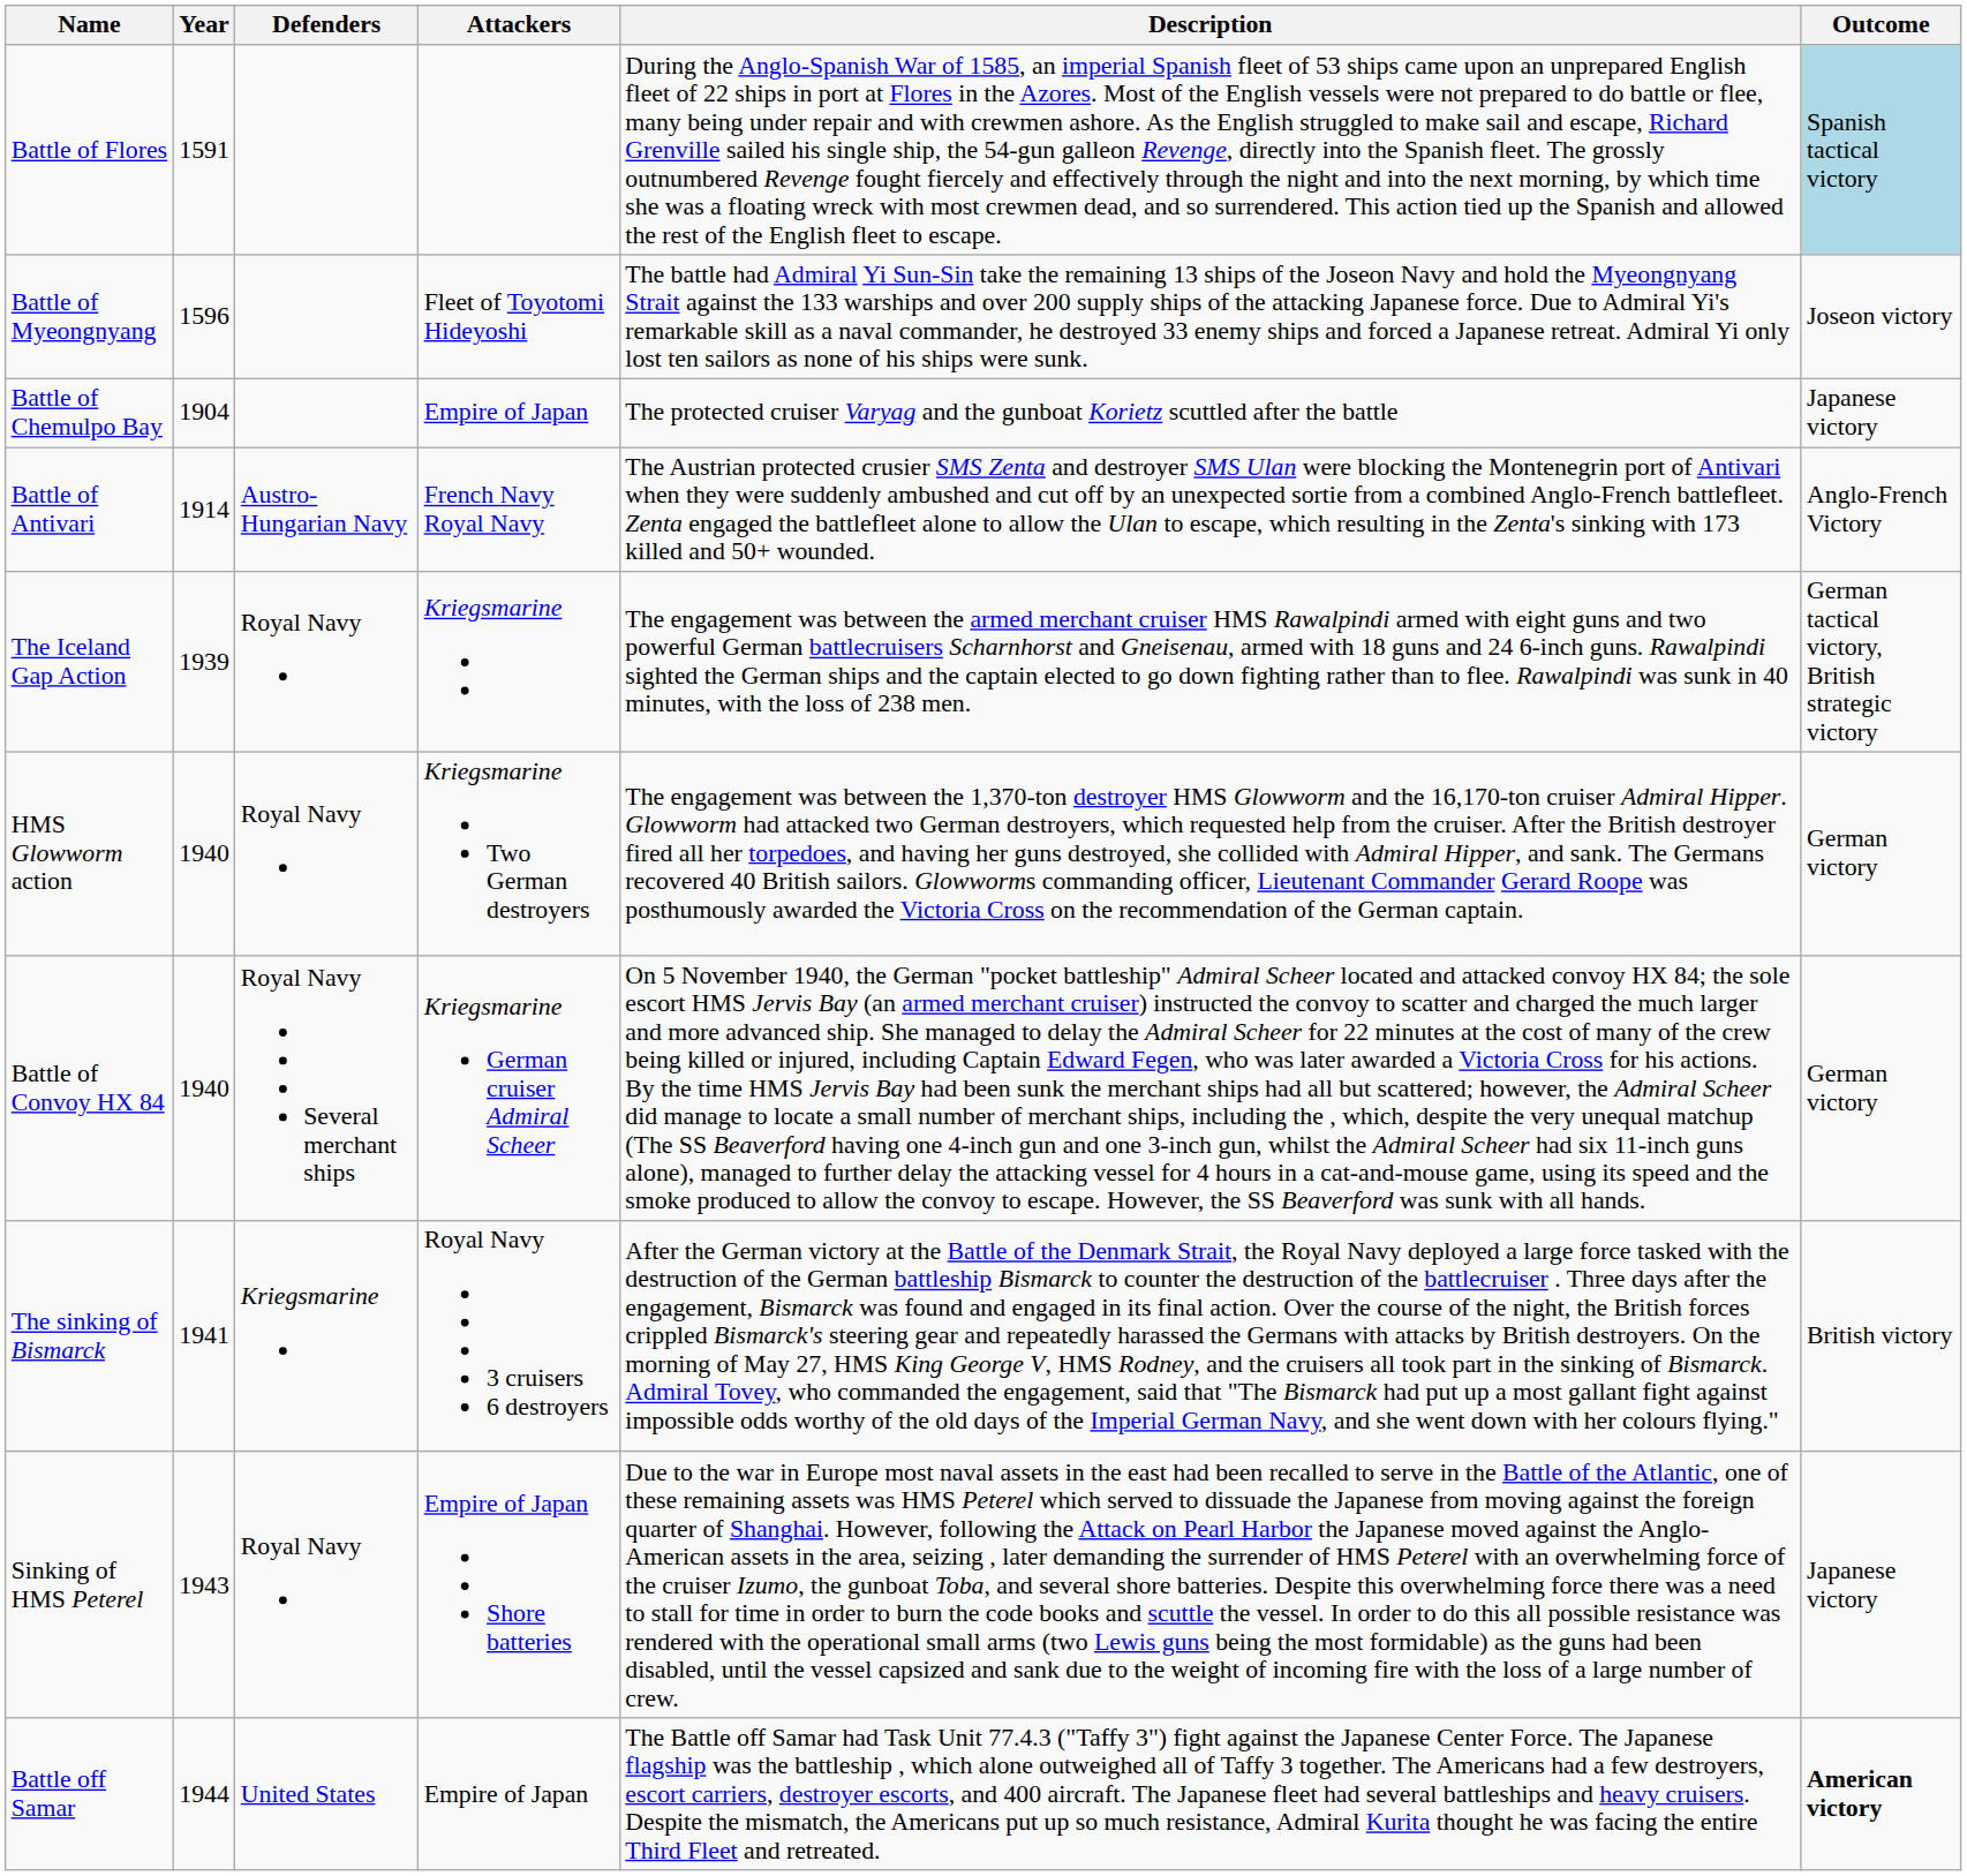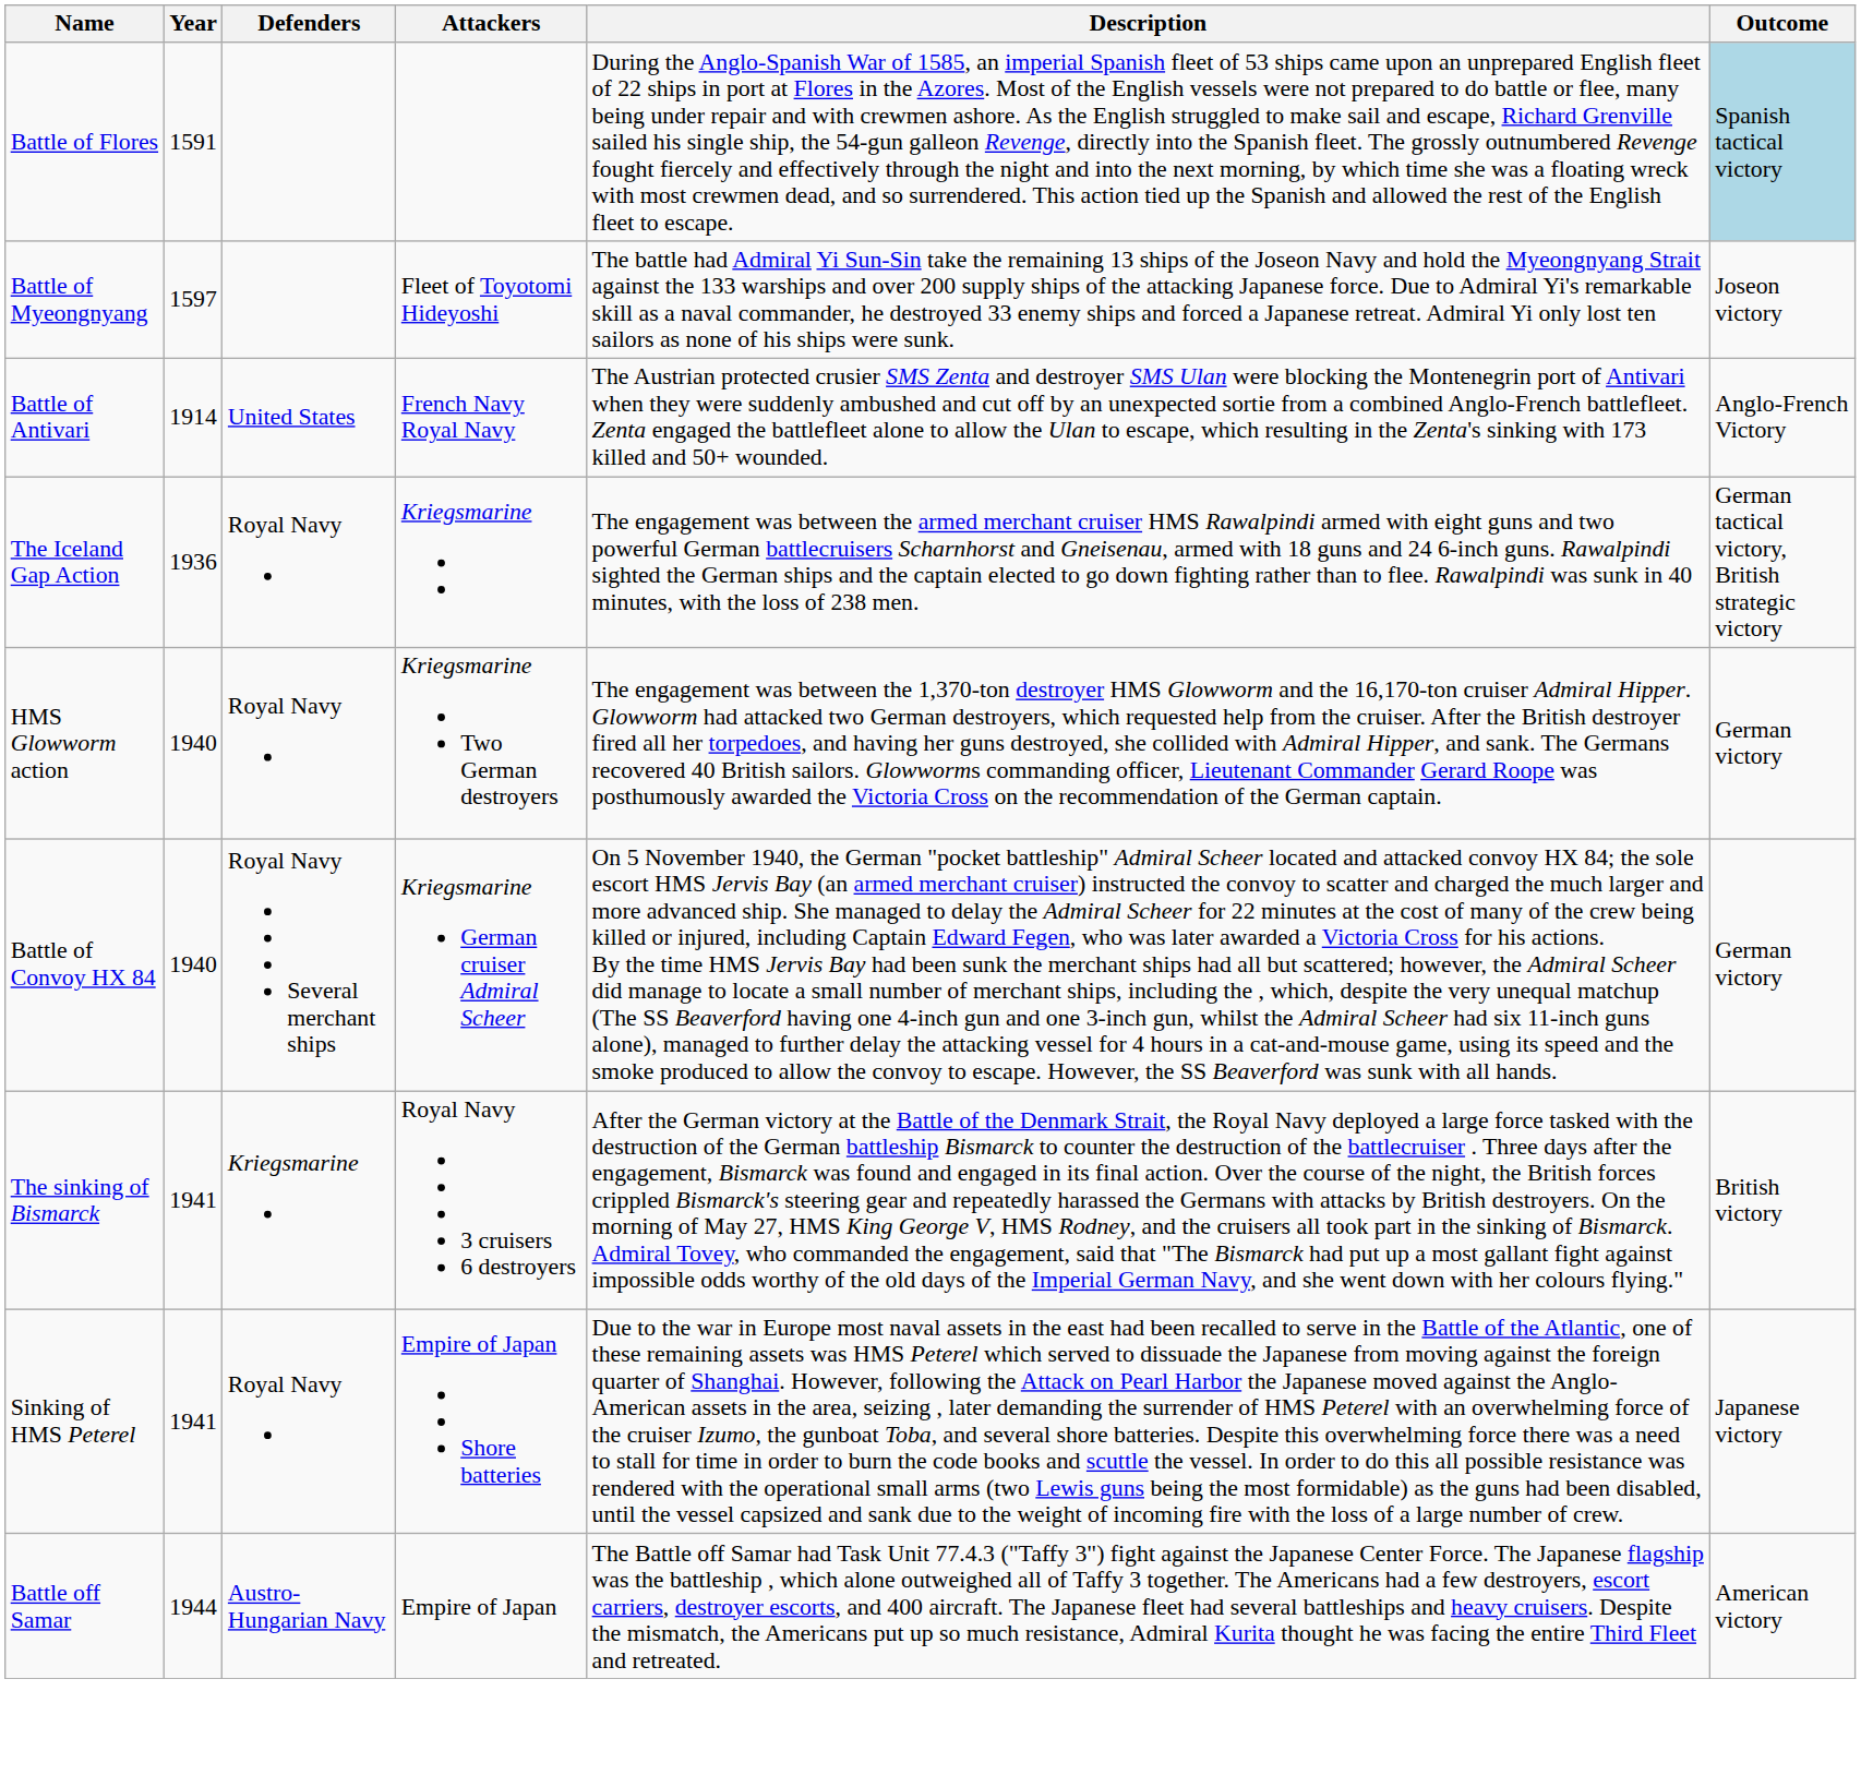Battle of Myeongnyang | Year: 1596 -> 1597
- row: Battle of Chemulpo Bay | 1904 | Empire of Japan | The protected cruiser Varyag and the gunboat Korietz scuttled after the battle | Japanese victory
Battle of Antivari | Defenders: Austro-Hungarian Navy -> United States
The Iceland Gap Action | Year: 1939 -> 1936
Sinking of HMS Peterel | Year: 1943 -> 1941
Battle off Samar | Defenders: United States -> Austro-Hungarian Navy
Battle off Samar | Outcome: bold -> normal
